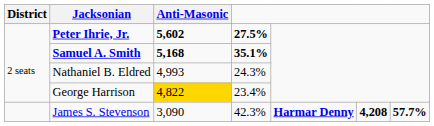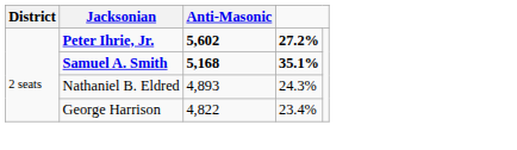Peter Ihrie, Jr. | column 4: 27.5% -> 27.2%
Nathaniel B. Eldred | Anti-Masonic: 4,993 -> 4,893
George Harrison | Anti-Masonic: gold background -> no background
- row: James S. Stevenson | 3,090 | 42.3% | Harmar Denny | 4,208 | 57.7%
